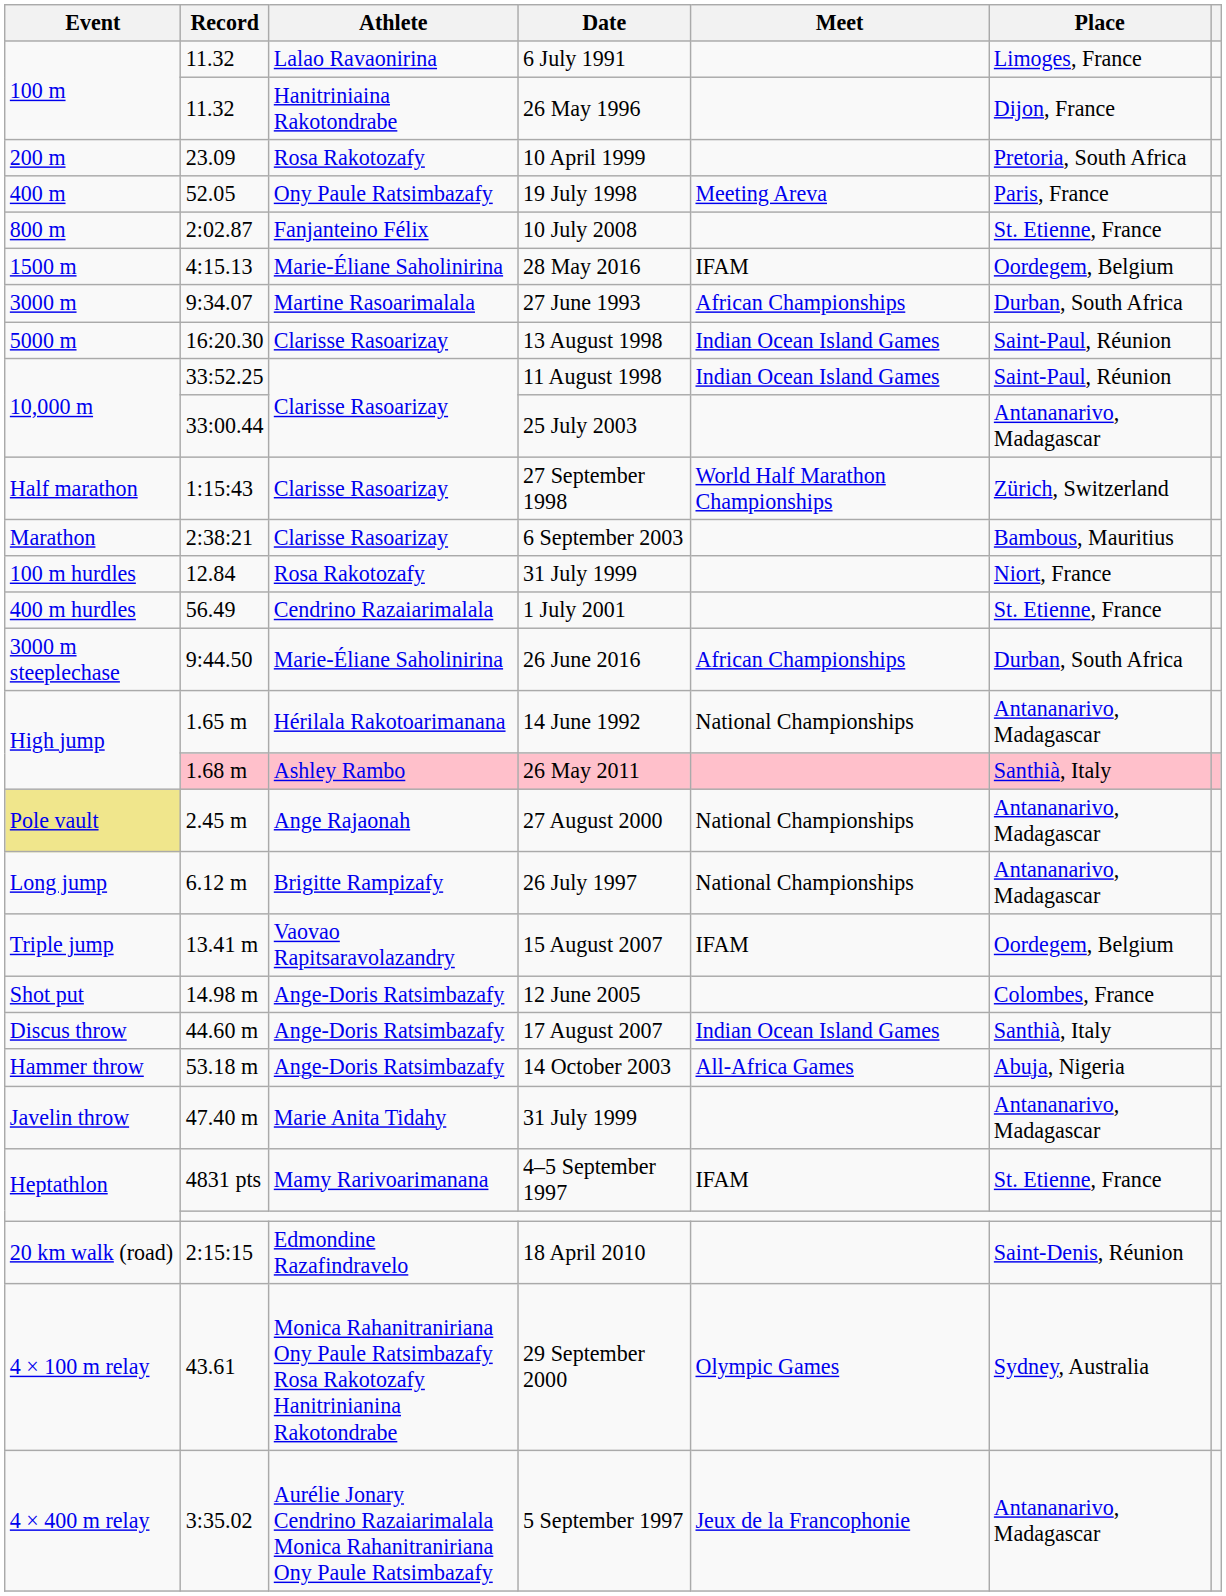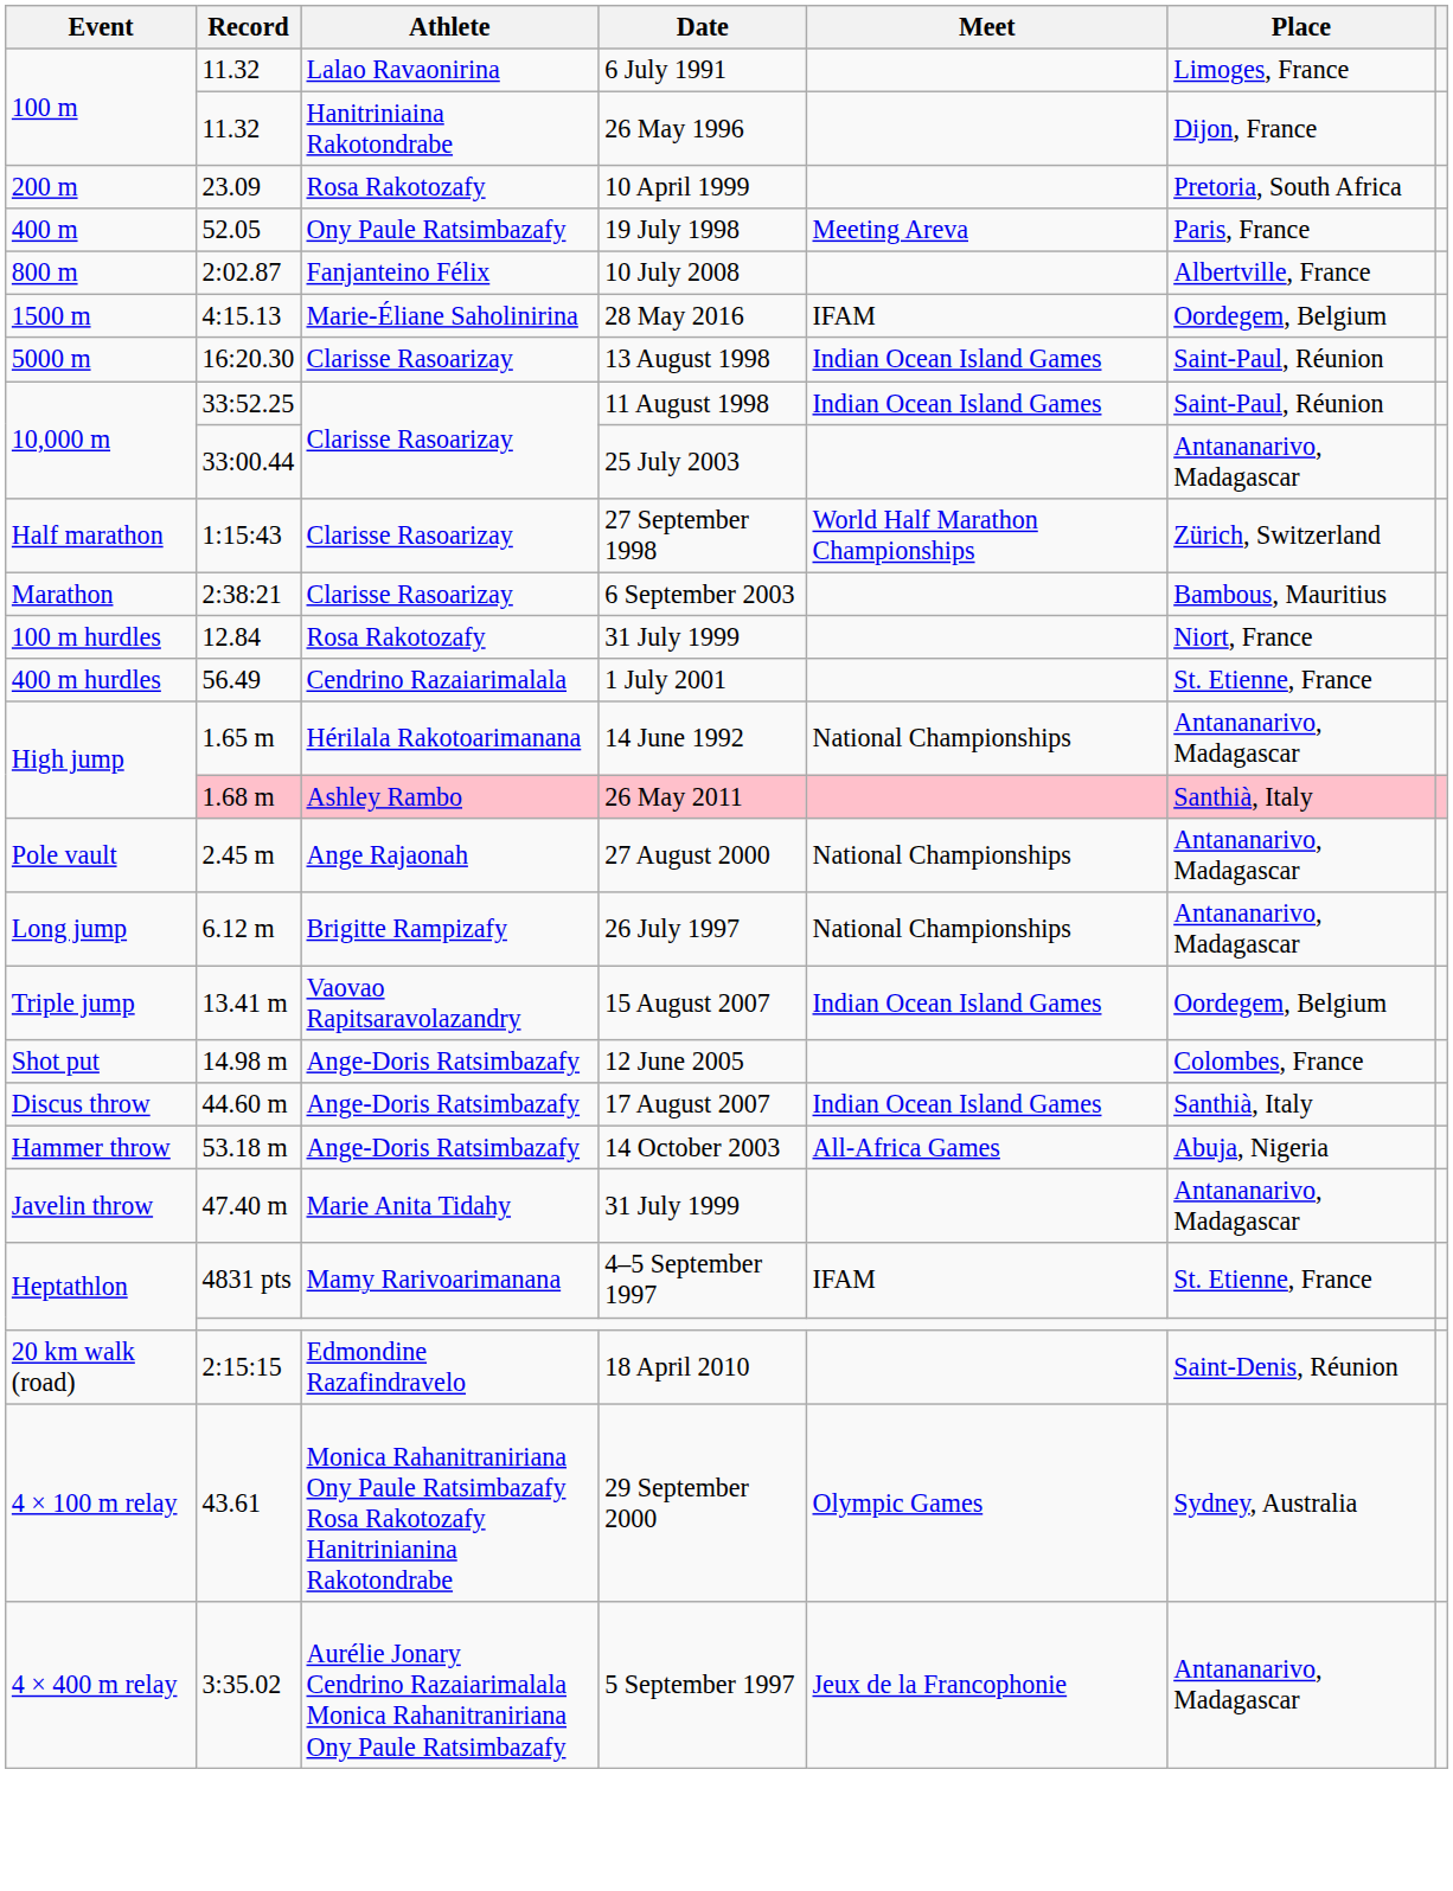10 July 2008 | Place: St. Etienne, France -> Albertville, France
- row: 3000 m | 9:34.07 | Martine Rasoarimalala | 27 June 1993 | African Championships | Durban, South Africa
- row: 3000 m steeplechase | 9:44.50 | Marie-Éliane Saholinirina | 26 June 2016 | African Championships | Durban, South Africa
27 August 2000 | Event: khaki background -> no background
15 August 2007 | Meet: IFAM -> Indian Ocean Island Games
